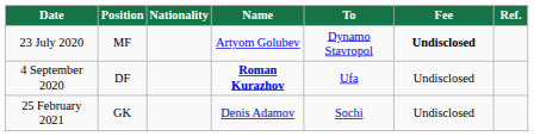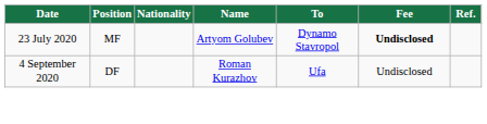4 September 2020 | Name: bold -> normal
- row: 25 February 2021 | GK | Denis Adamov | Sochi | Undisclosed
